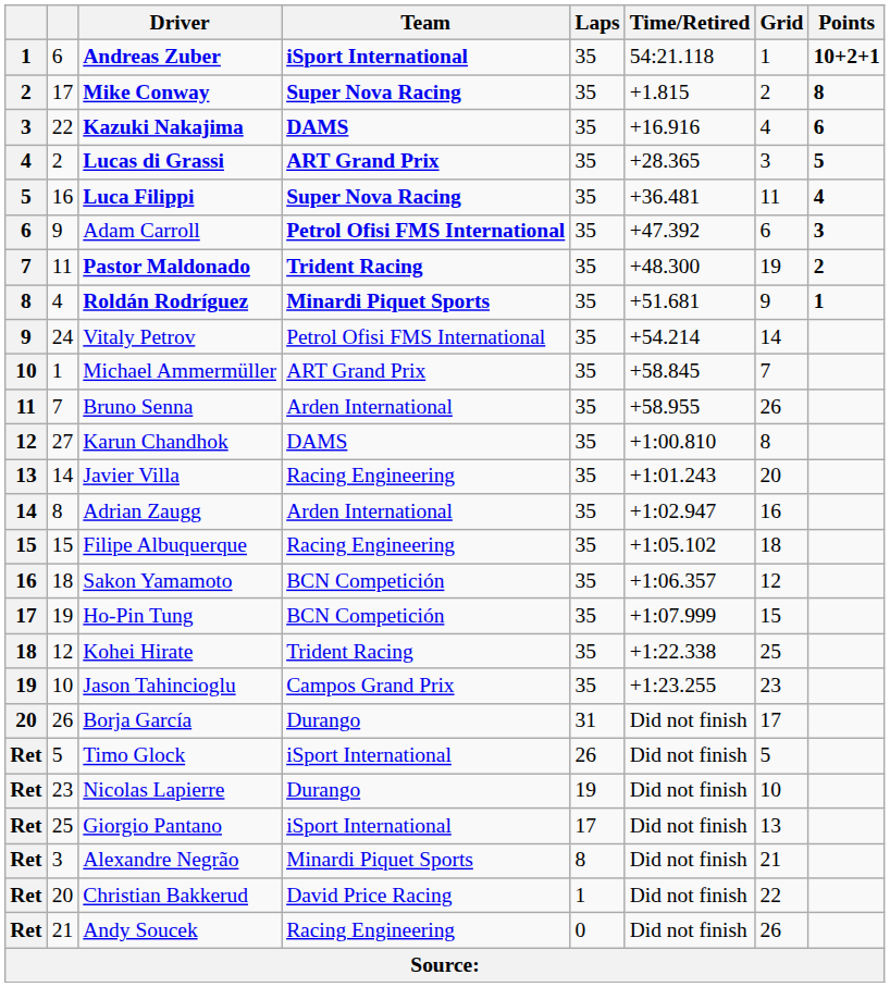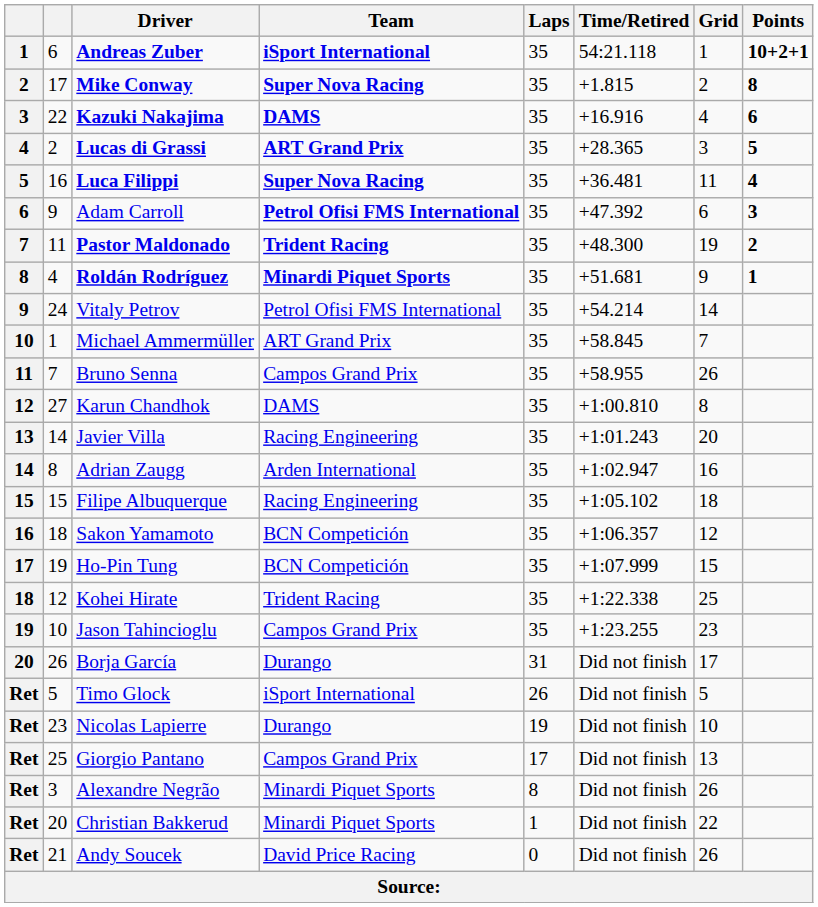Bruno Senna | Team: Arden International -> Campos Grand Prix
Giorgio Pantano | Team: iSport International -> Campos Grand Prix
Alexandre Negrão | Grid: 21 -> 26
Christian Bakkerud | Team: David Price Racing -> Minardi Piquet Sports
Andy Soucek | Team: Racing Engineering -> David Price Racing
